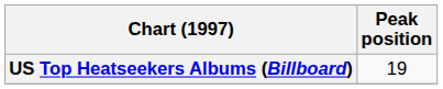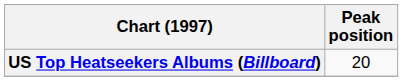US Top Heatseekers Albums (Billboard) | Peak position: 19 -> 20
